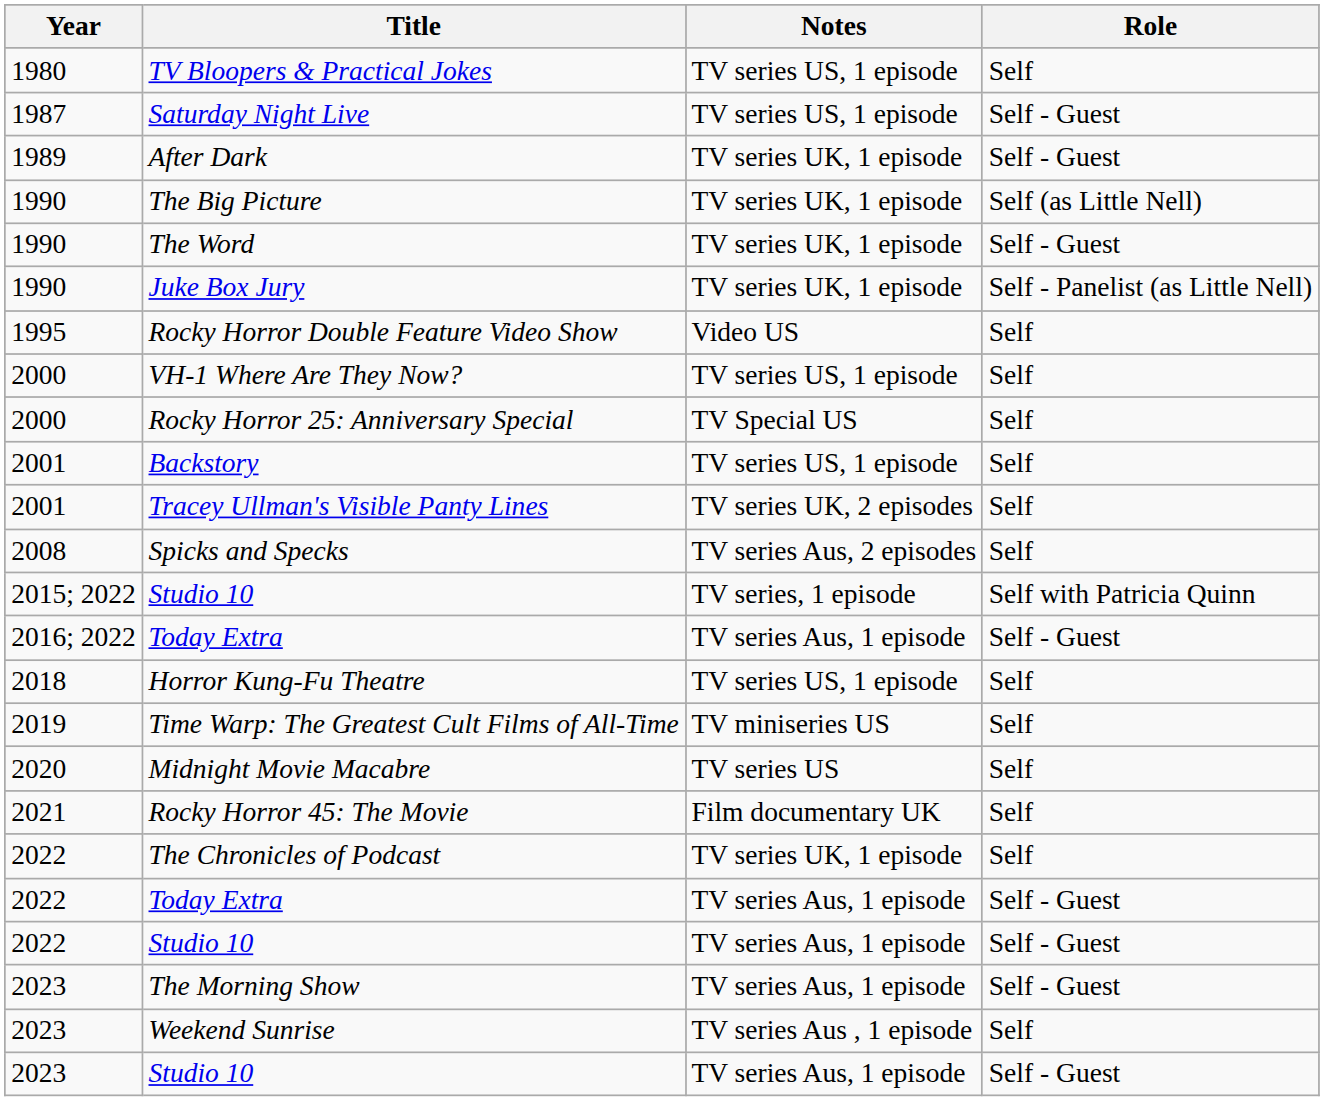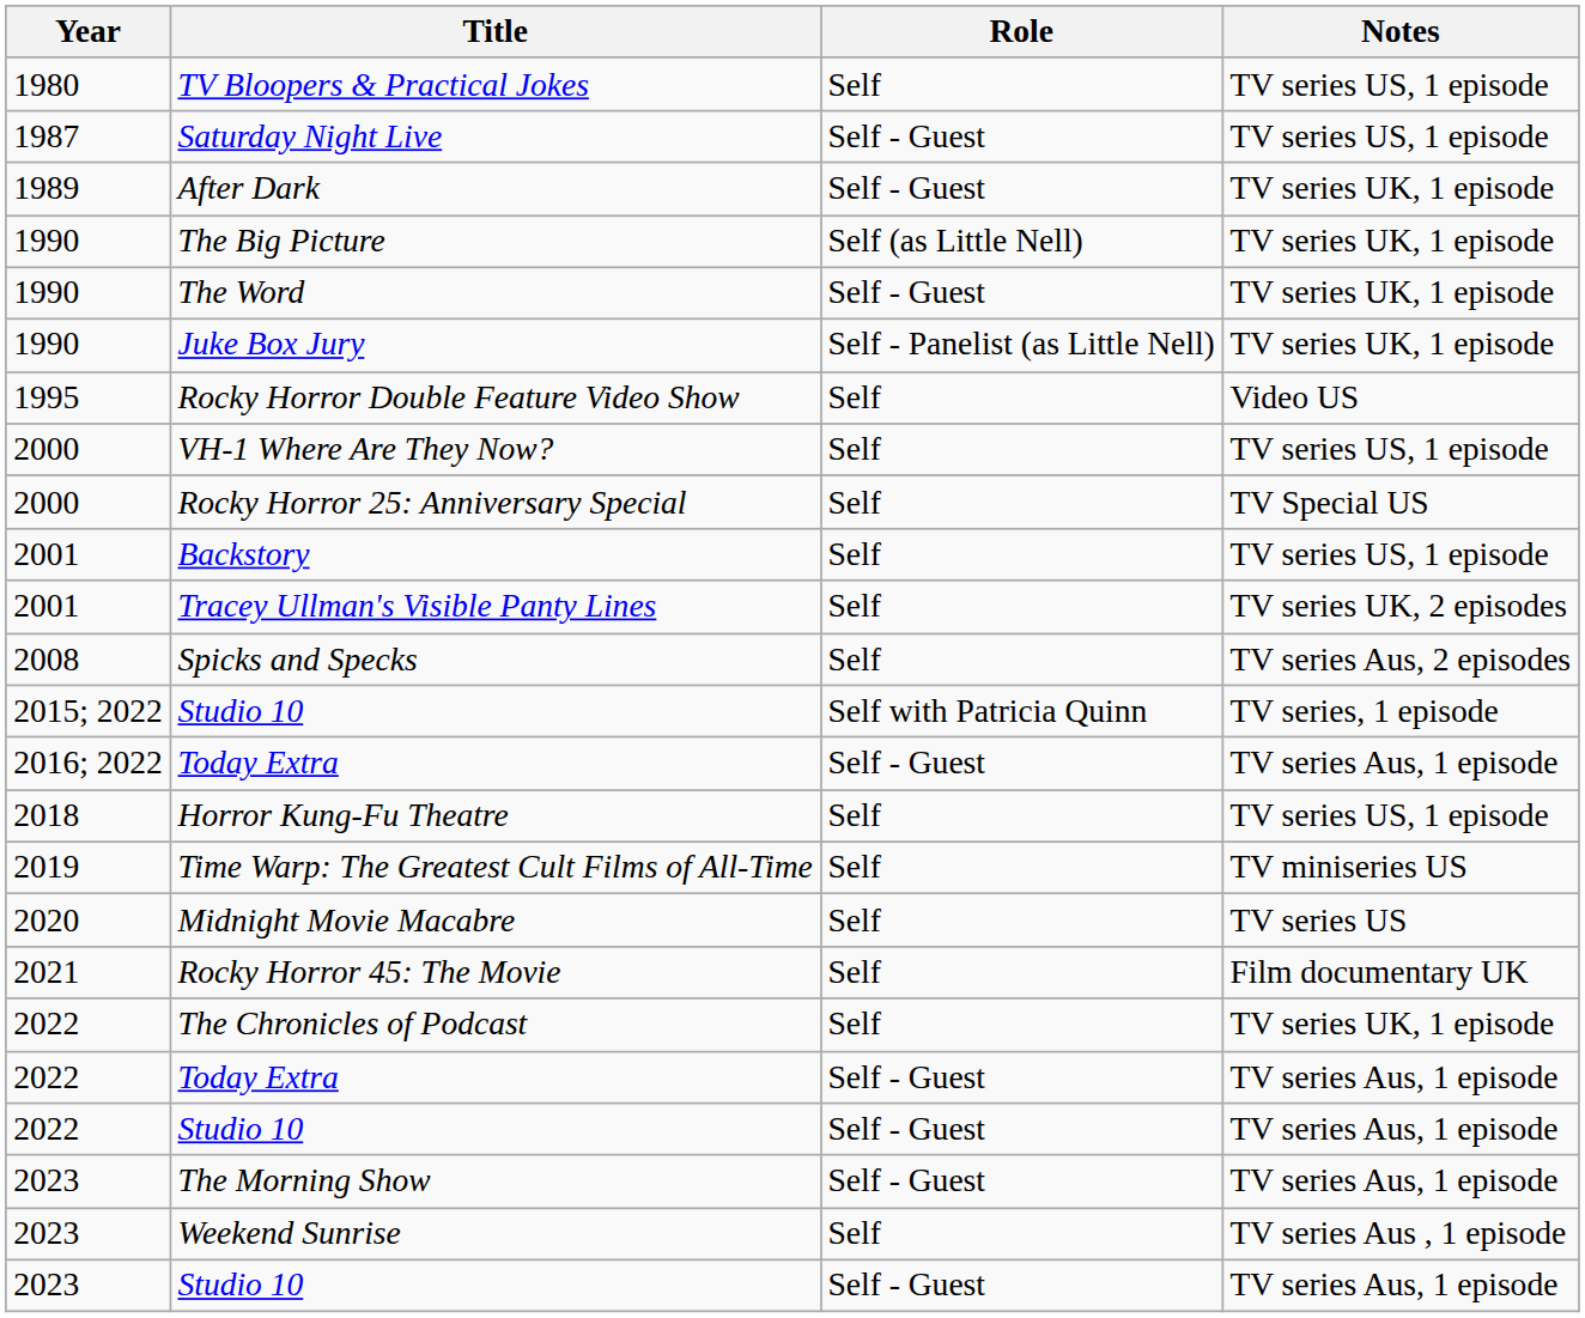columns swapped: Role <-> Notes
